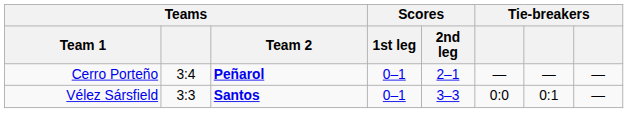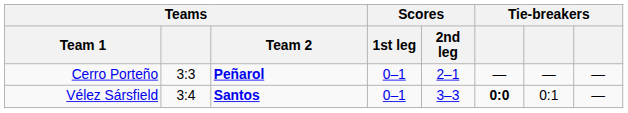Cerro Porteño | Teams: 3:4 -> 3:3
Vélez Sársfield | Teams: 3:3 -> 3:4
Vélez Sársfield | column 6: normal -> bold
